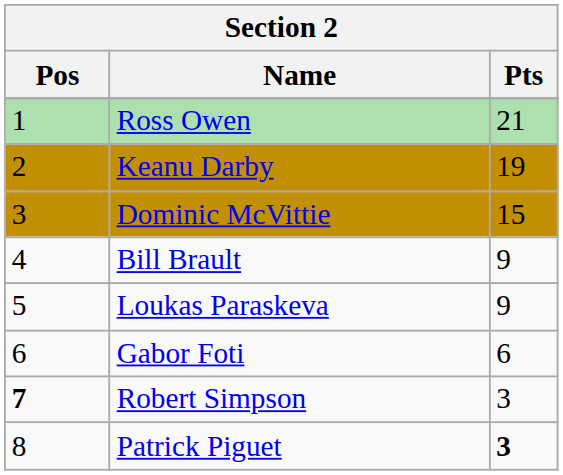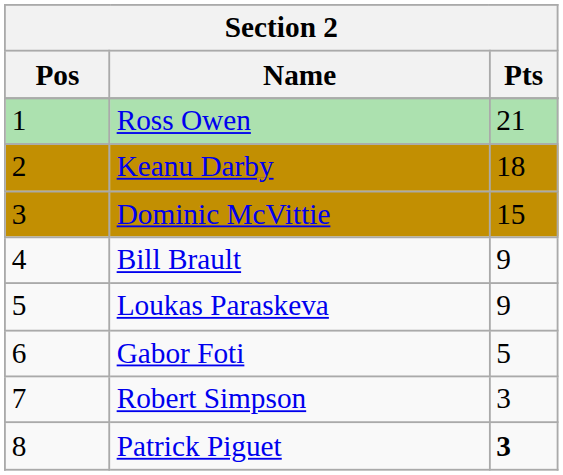Keanu Darby | Pts: 19 -> 18
Gabor Foti | Pts: 6 -> 5
Robert Simpson | Pos: bold -> normal
